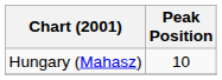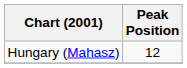Hungary (Mahasz) | Peak Position: 10 -> 12
